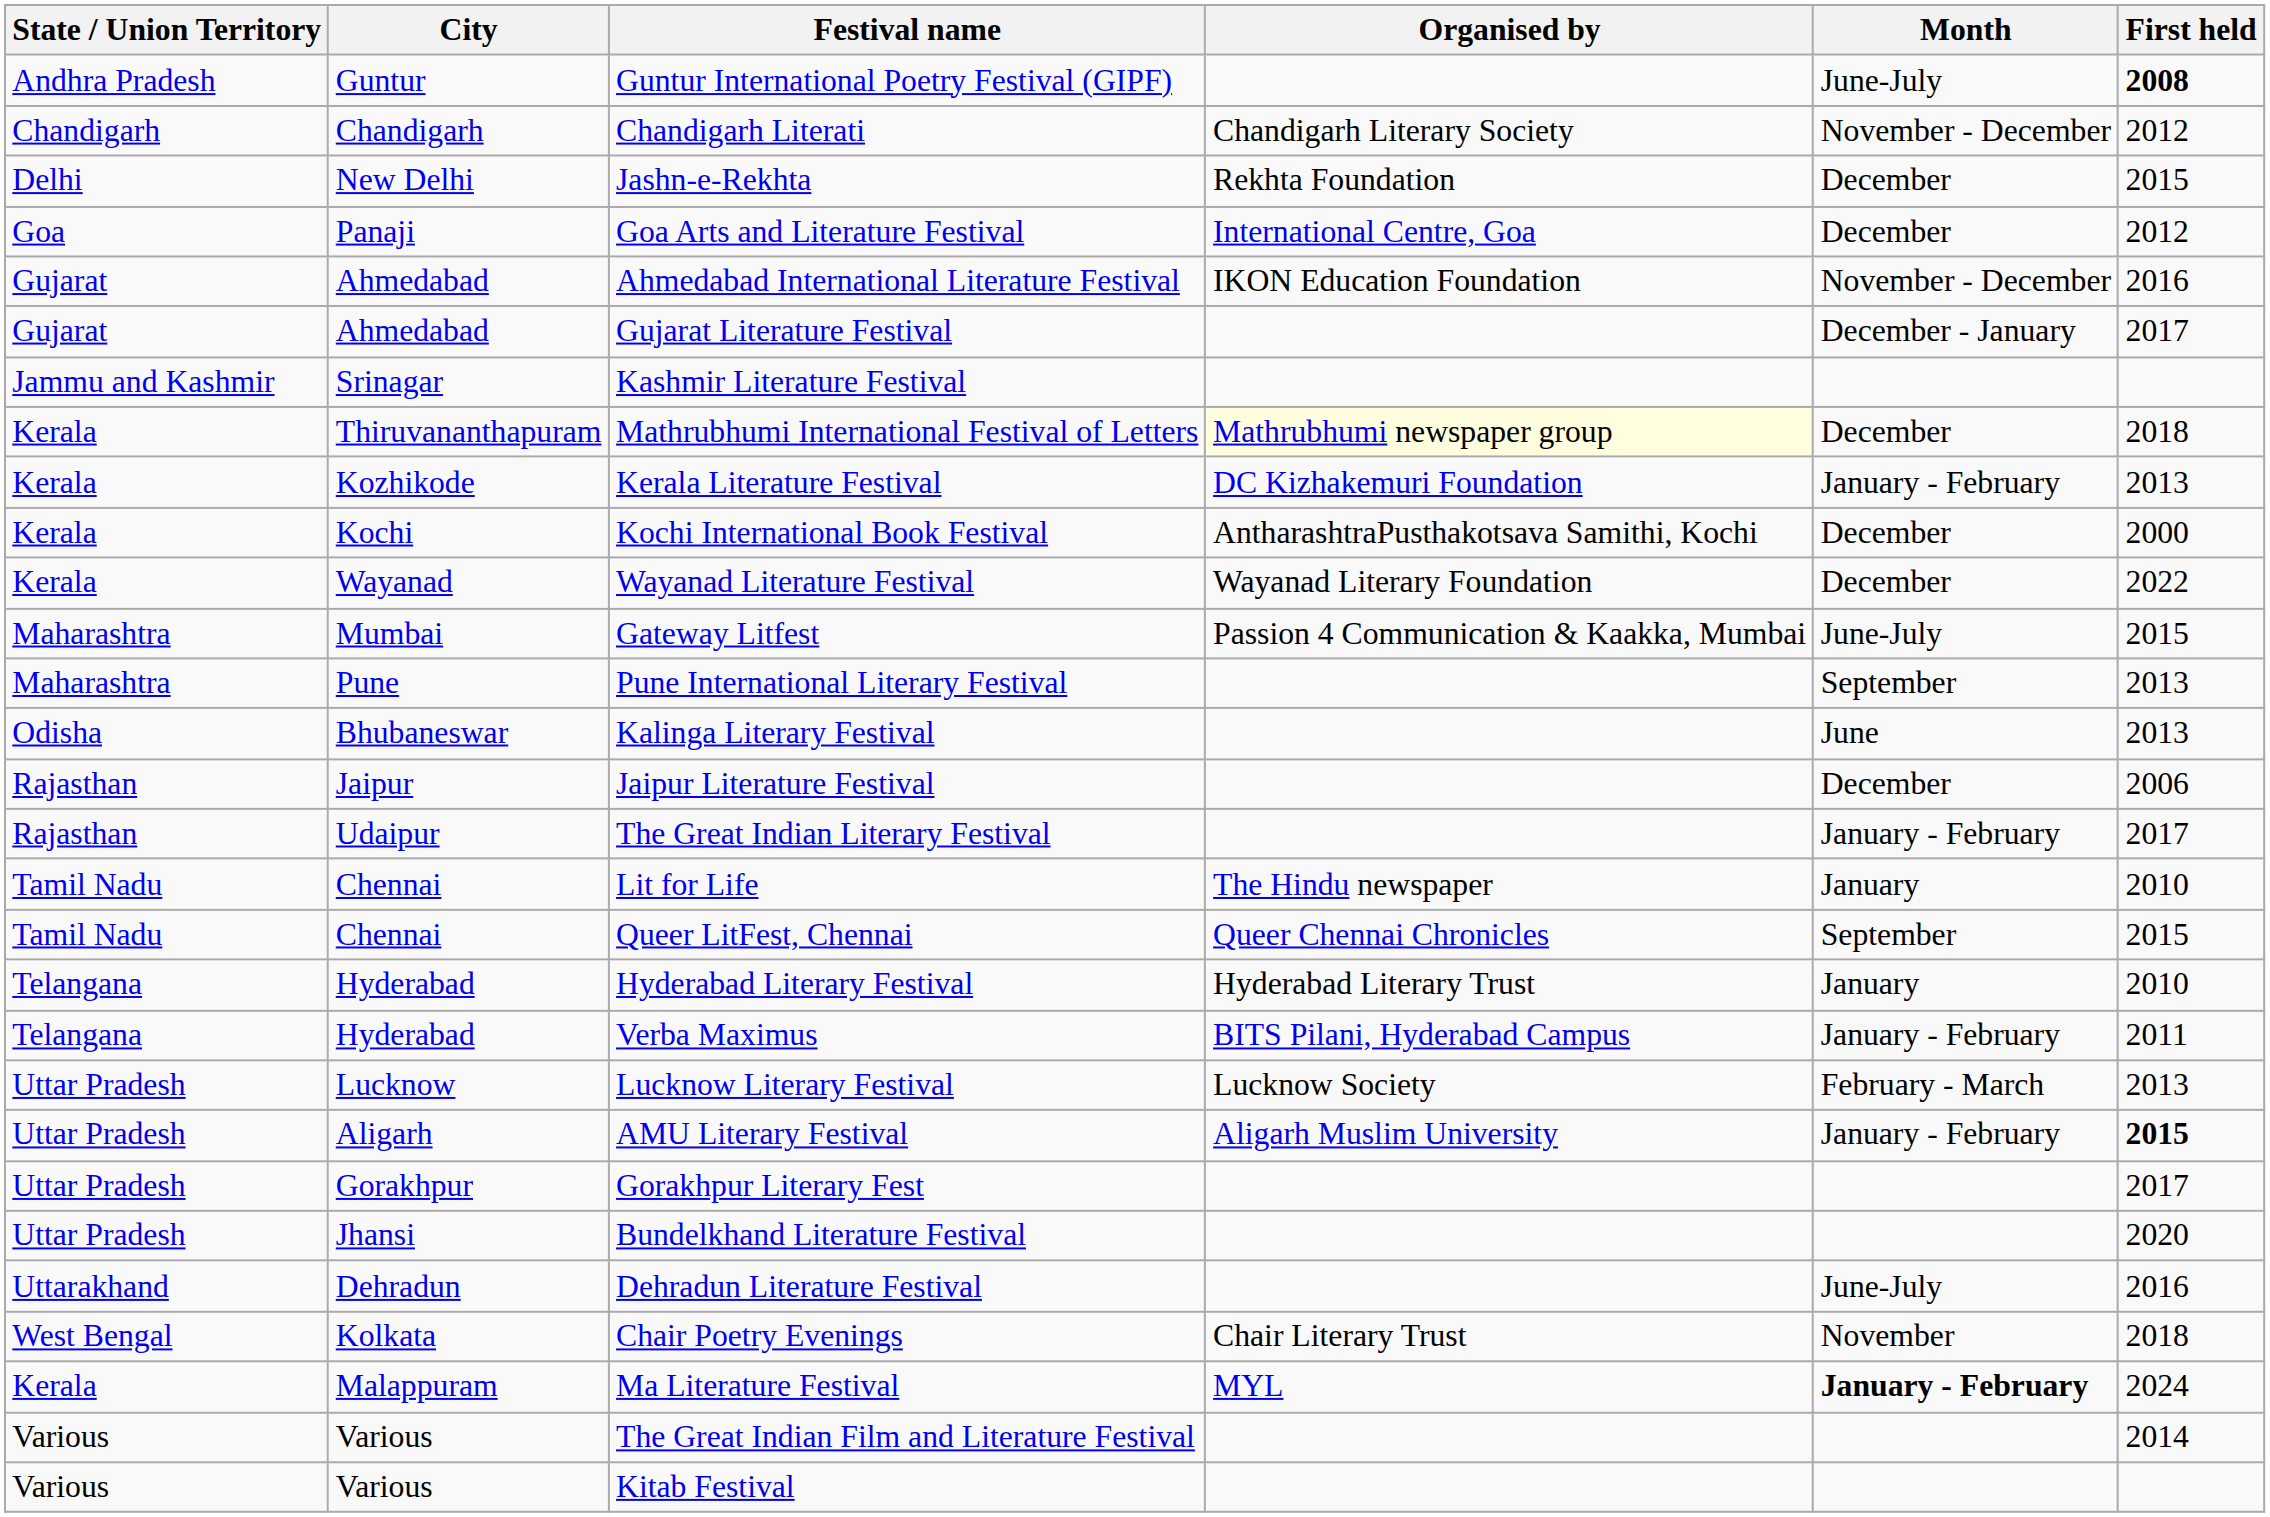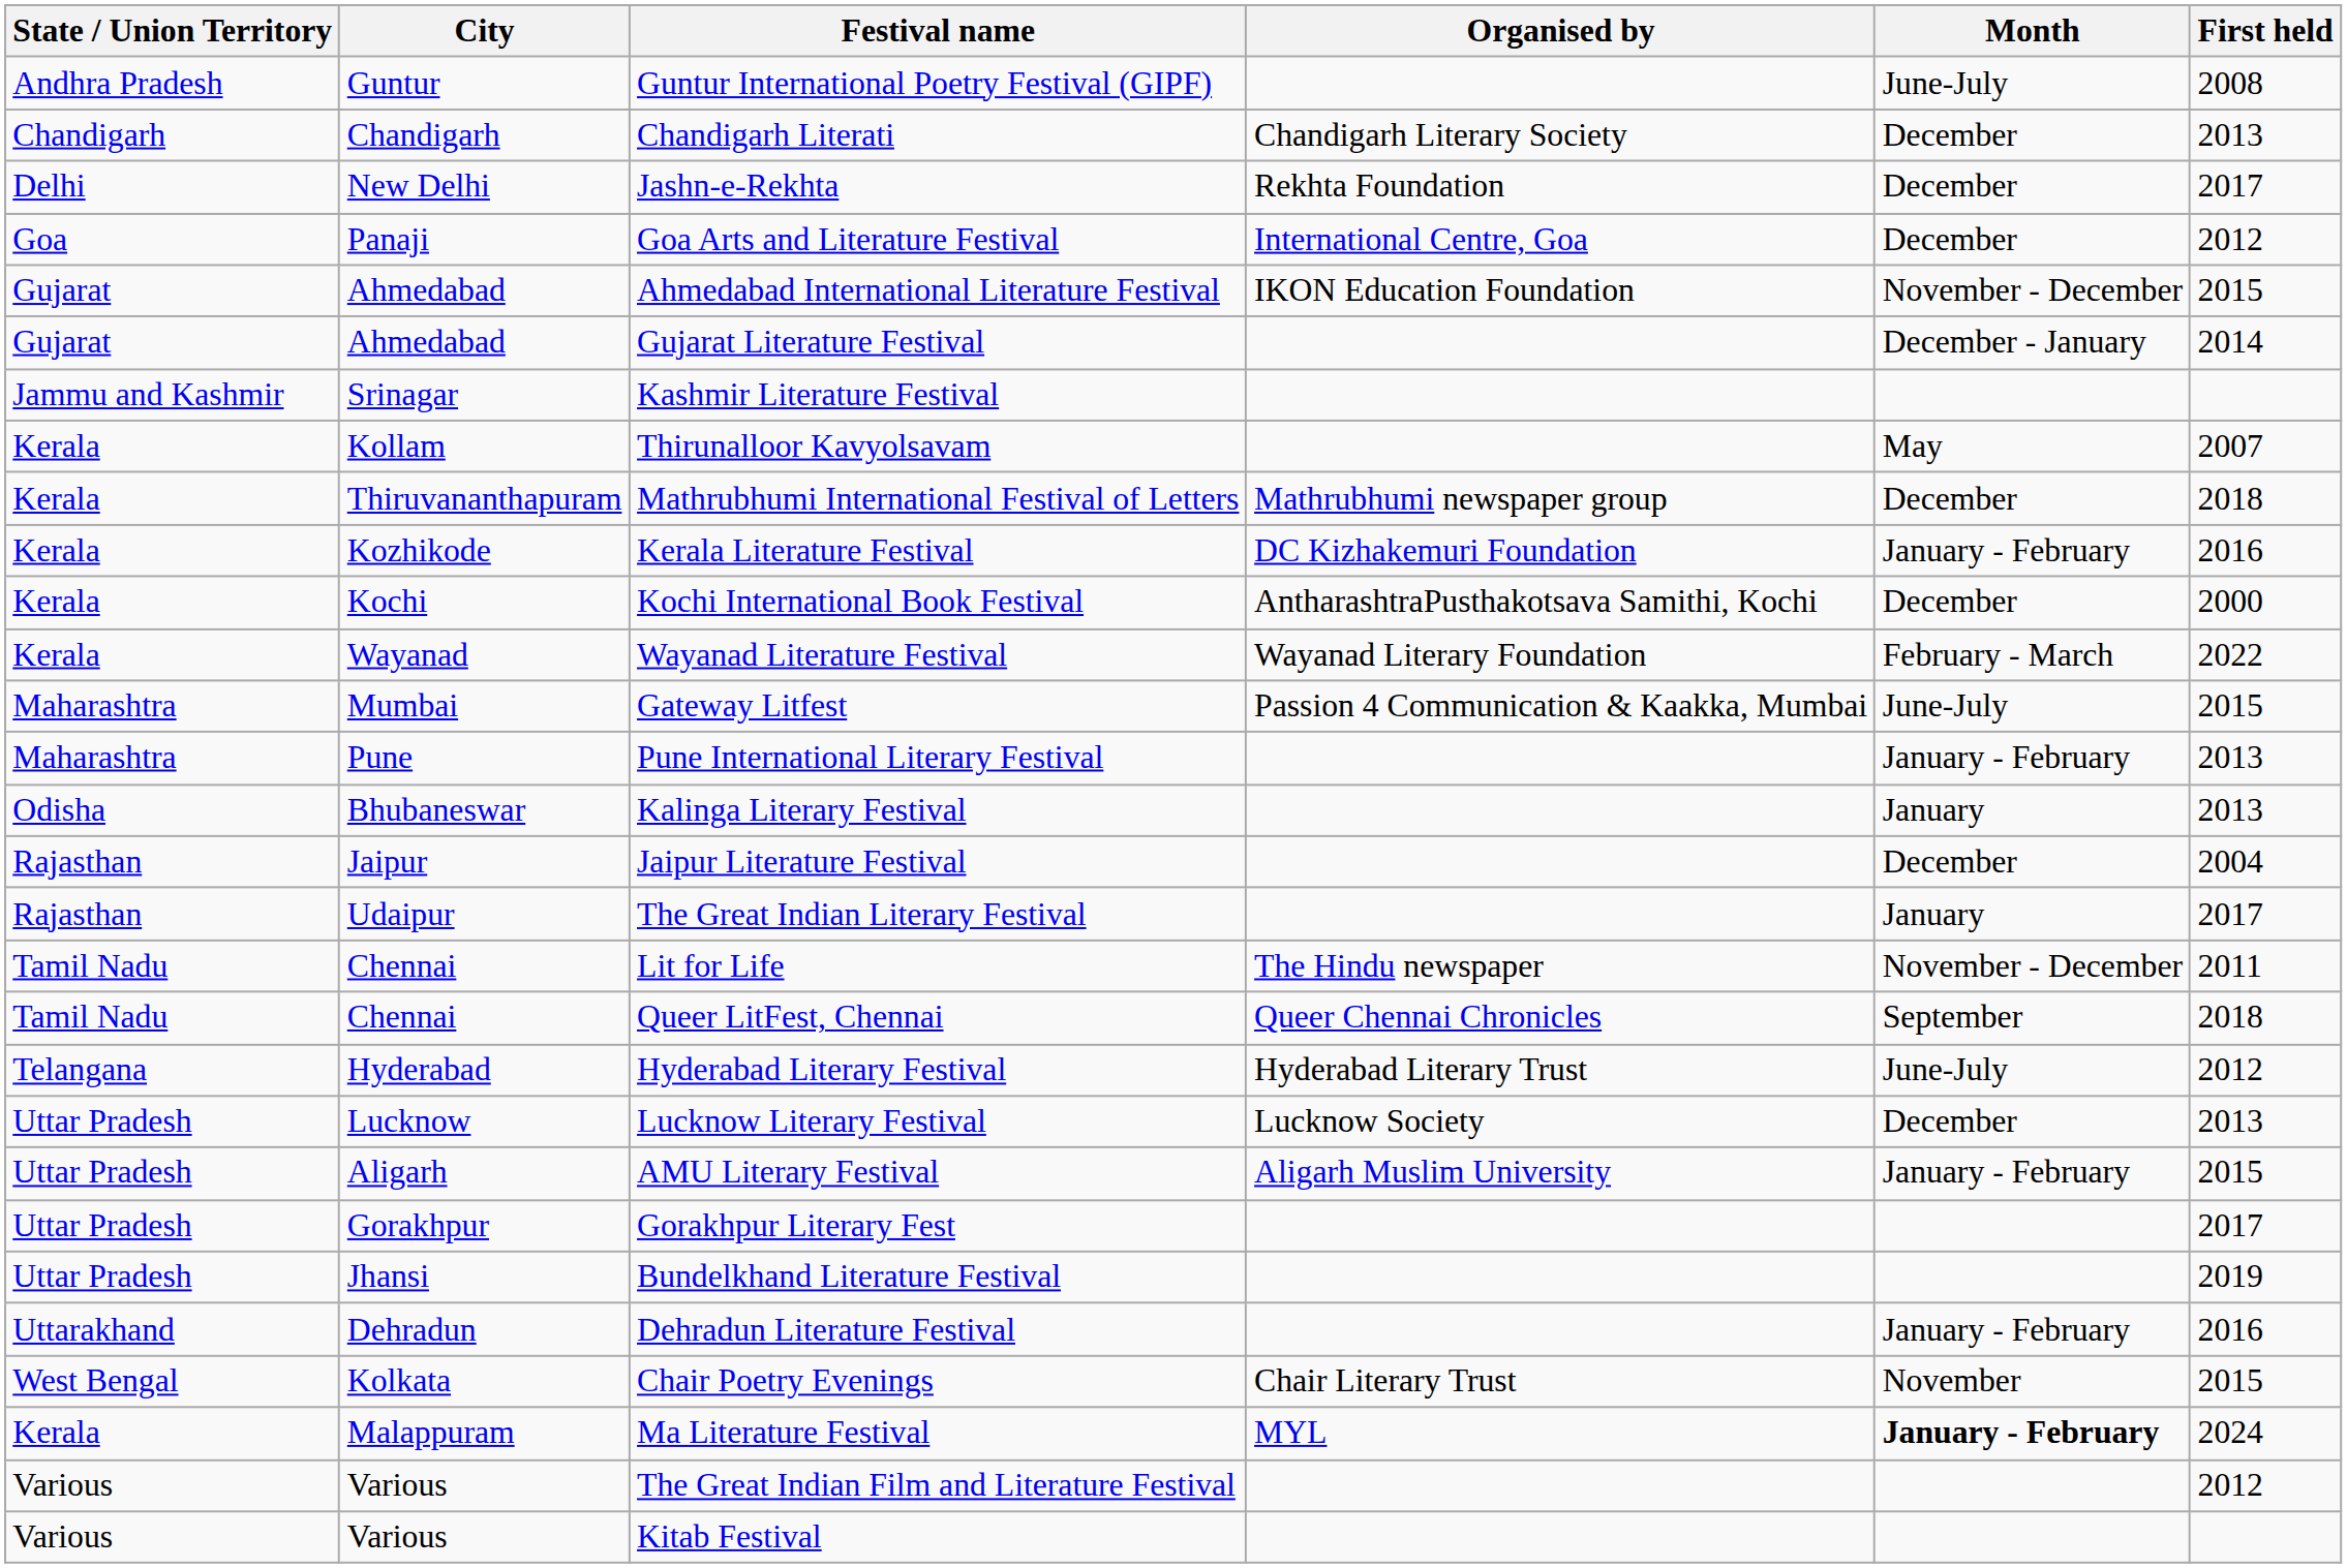Guntur International Poetry Festival (GIPF) | First held: bold -> normal
Chandigarh Literati | Month: November - December -> December
Chandigarh Literati | First held: 2012 -> 2013
Jashn-e-Rekhta | First held: 2015 -> 2017
Ahmedabad International Literature Festival | First held: 2016 -> 2015
Gujarat Literature Festival | First held: 2017 -> 2014
+ row: Kerala | Kollam | Thirunalloor Kavyolsavam | May | 2007
Mathrubhumi International Festival of Letters | Organised by: lightyellow background -> no background
Kerala Literature Festival | First held: 2013 -> 2016
Wayanad Literature Festival | Month: December -> February - March
Pune International Literary Festival | Month: September -> January - February
Kalinga Literary Festival | Month: June -> January
Jaipur Literature Festival | First held: 2006 -> 2004
The Great Indian Literary Festival | Month: January - February -> January
Lit for Life | Month: January -> November - December
Lit for Life | First held: 2010 -> 2011
Queer LitFest, Chennai | First held: 2015 -> 2018
Hyderabad Literary Festival | Month: January -> June-July
Hyderabad Literary Festival | First held: 2010 -> 2012
- row: Telangana | Hyderabad | Verba Maximus | BITS Pilani, Hyderabad Campus | January - February | 2011
Lucknow Literary Festival | Month: February - March -> December
AMU Literary Festival | First held: bold -> normal
Bundelkhand Literature Festival | First held: 2020 -> 2019
Dehradun Literature Festival | Month: June-July -> January - February
Chair Poetry Evenings | First held: 2018 -> 2015
The Great Indian Film and Literature Festival | First held: 2014 -> 2012
